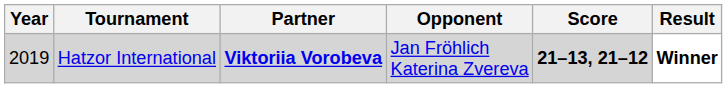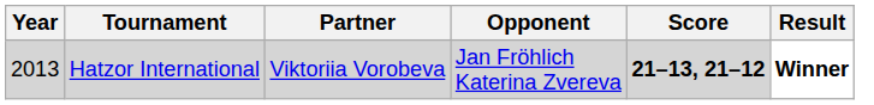Hatzor International | Year: 2019 -> 2013
Hatzor International | Partner: bold -> normal
